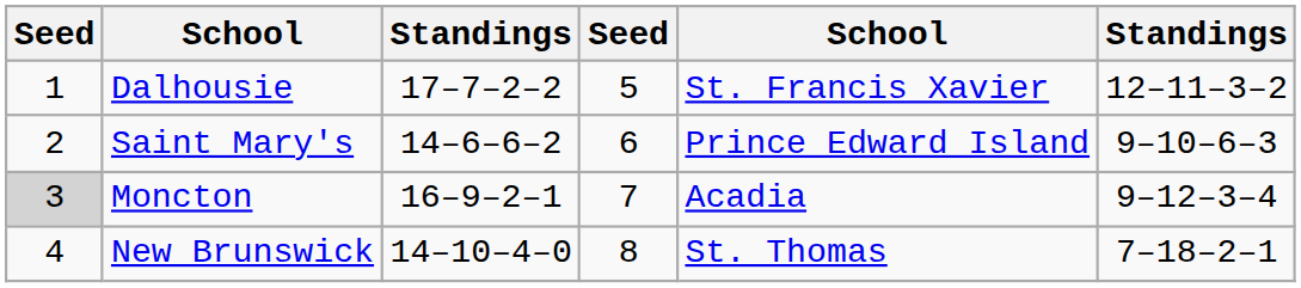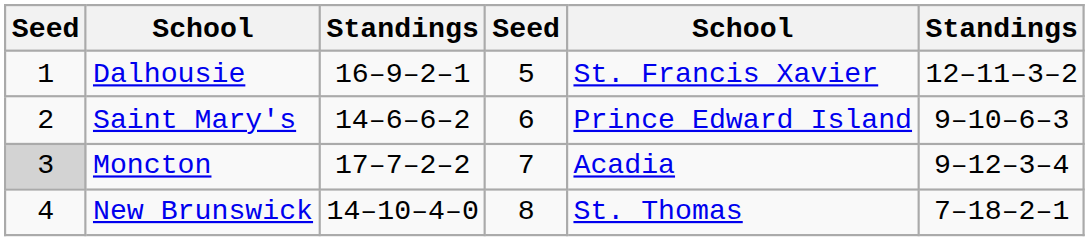Dalhousie | column 3: 17–7–2–2 -> 16–9–2–1
Moncton | column 3: 16–9–2–1 -> 17–7–2–2
